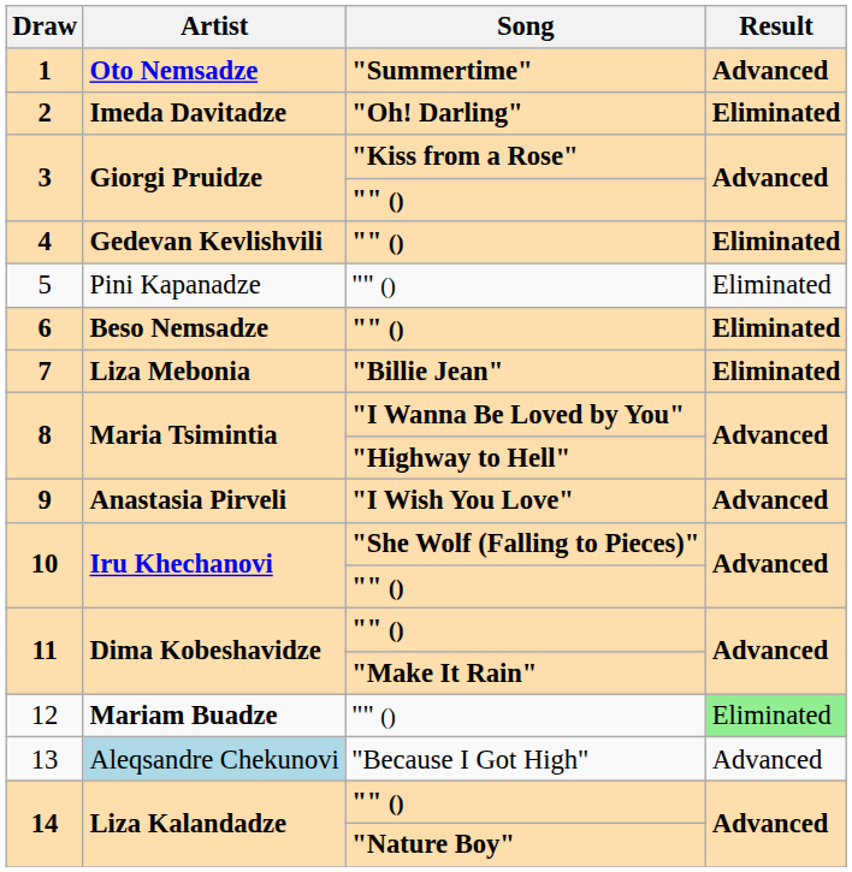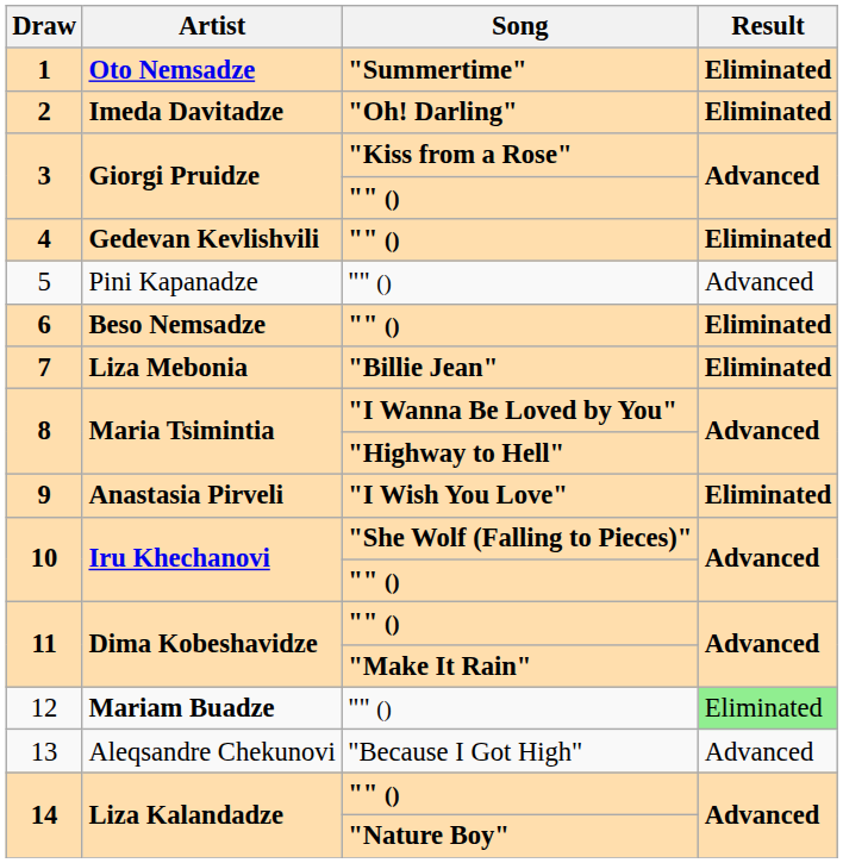1 | Result: Advanced -> Eliminated
5 | Result: Eliminated -> Advanced
9 | Result: Advanced -> Eliminated
13 | Artist: lightblue background -> no background
